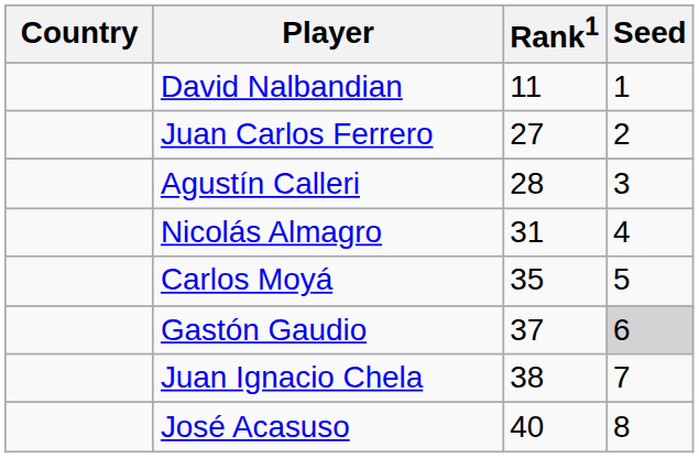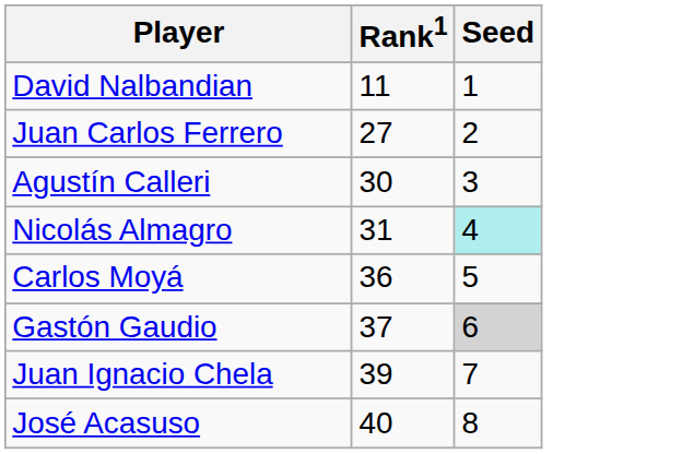- column: Country
Agustín Calleri | Rank1: 28 -> 30
Nicolás Almagro | Seed: no background -> paleturquoise background
Carlos Moyá | Rank1: 35 -> 36
Juan Ignacio Chela | Rank1: 38 -> 39
